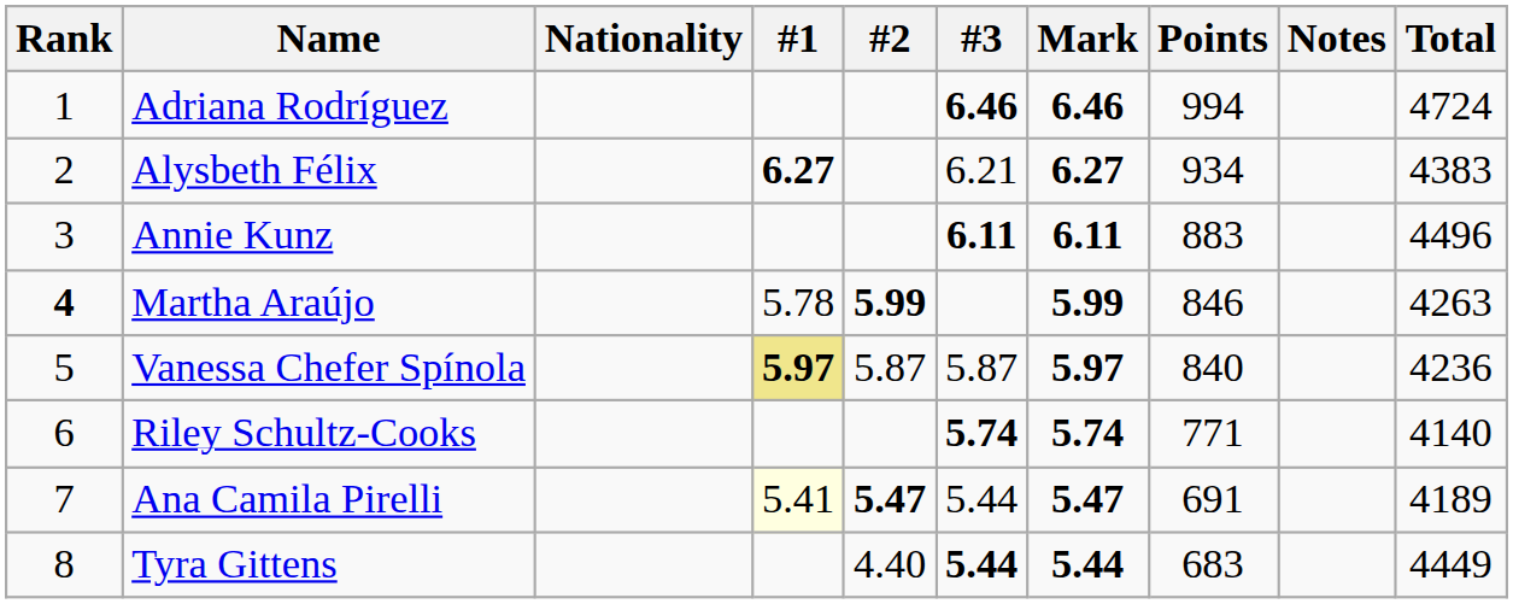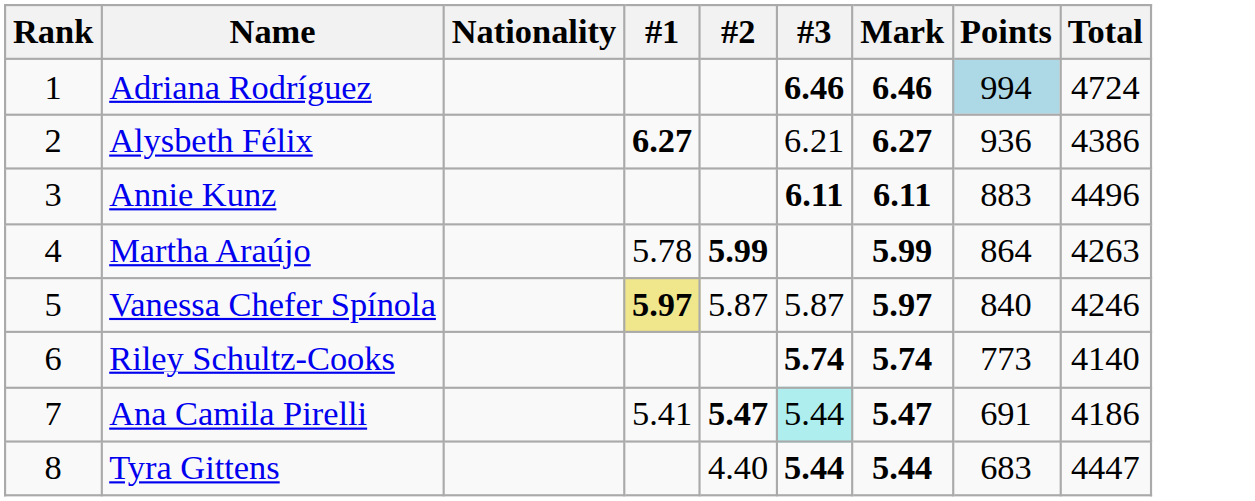- column: Notes
Adriana Rodríguez | Points: no background -> lightblue background
Alysbeth Félix | Points: 934 -> 936
Alysbeth Félix | Total: 4383 -> 4386
Martha Araújo | Rank: bold -> normal
Martha Araújo | Points: 846 -> 864
Vanessa Chefer Spínola | Total: 4236 -> 4246
Riley Schultz-Cooks | Points: 771 -> 773
Ana Camila Pirelli | #1: lightyellow background -> no background
Ana Camila Pirelli | #3: no background -> paleturquoise background
Ana Camila Pirelli | Total: 4189 -> 4186
Tyra Gittens | Total: 4449 -> 4447
